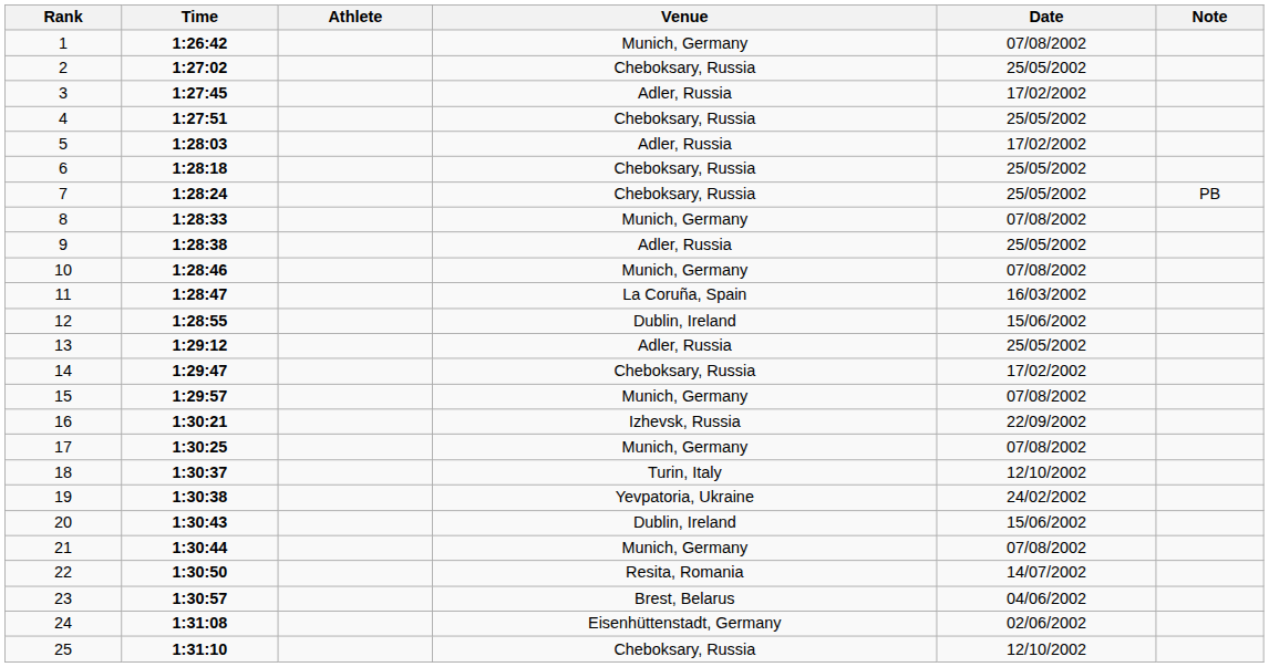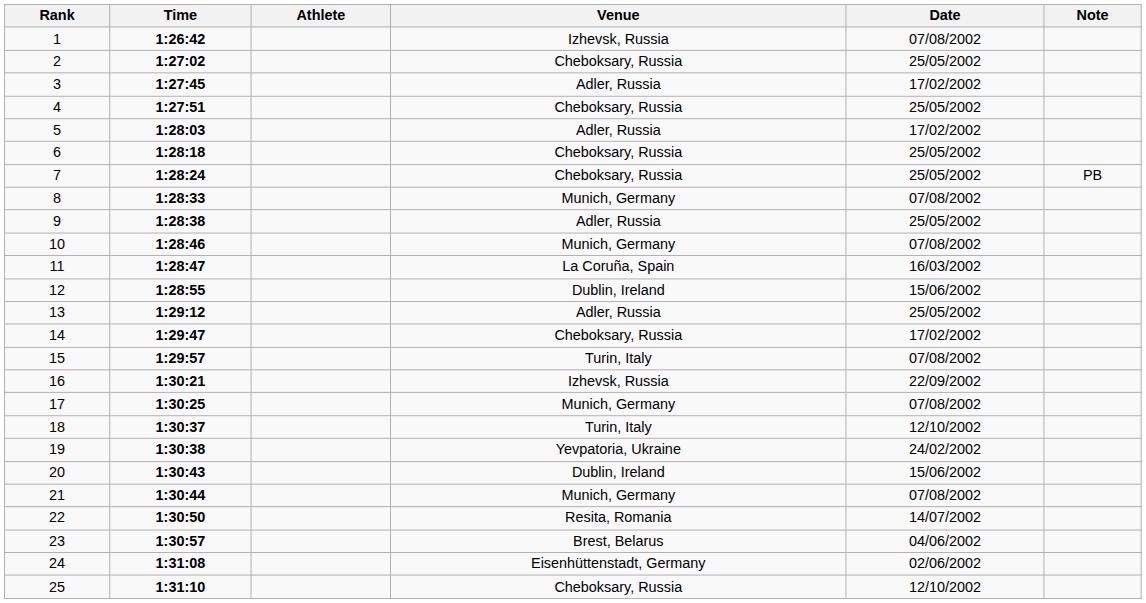1 | Venue: Munich, Germany -> Izhevsk, Russia
15 | Venue: Munich, Germany -> Turin, Italy
